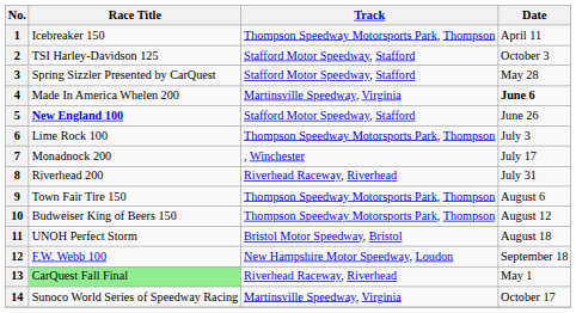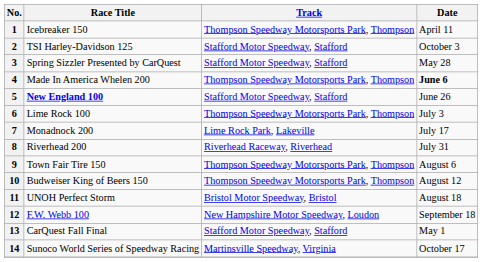4 | Track: Martinsville Speedway, Virginia -> Thompson Speedway Motorsports Park, Thompson
7 | Track: , Winchester -> Lime Rock Park, Lakeville
13 | Race Title: lightgreen background -> no background
13 | Track: Riverhead Raceway, Riverhead -> Stafford Motor Speedway, Stafford
